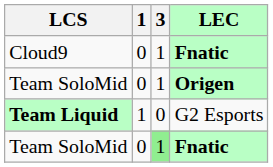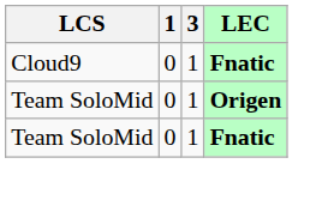- row: Team Liquid | 1 | 0 | G2 Esports
Team SoloMid / Fnatic | 3: lightgreen background -> no background
